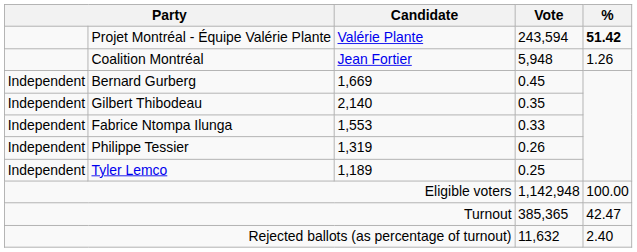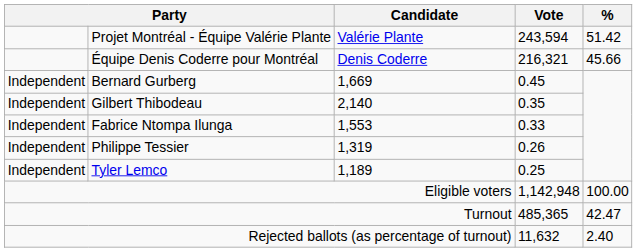Projet Montréal - Équipe Valérie Plante | %: bold -> normal
+ row: Équipe Denis Coderre pour Montréal | Denis Coderre | 216,321 | 45.66
- row: Coalition Montréal | Jean Fortier | 5,948 | 1.26
Turnout | Vote: 385,365 -> 485,365
